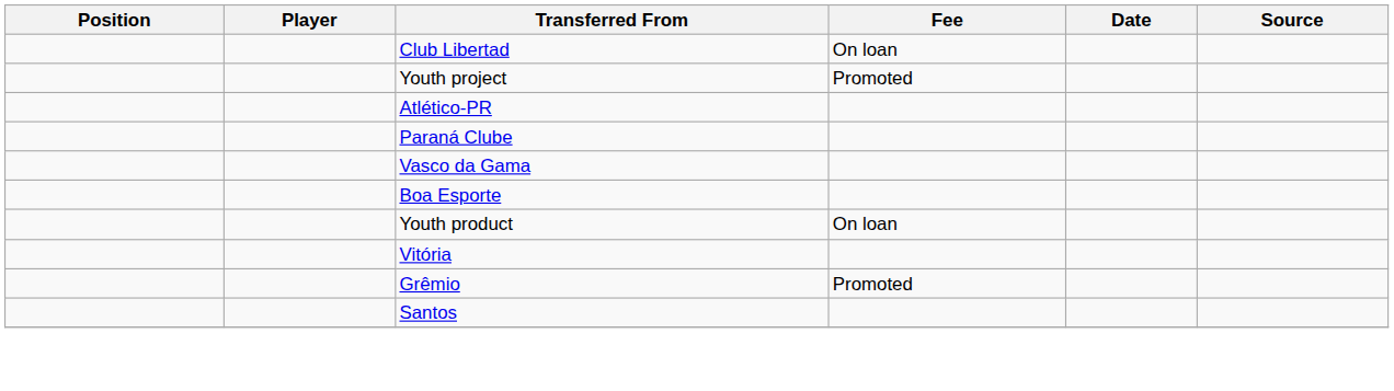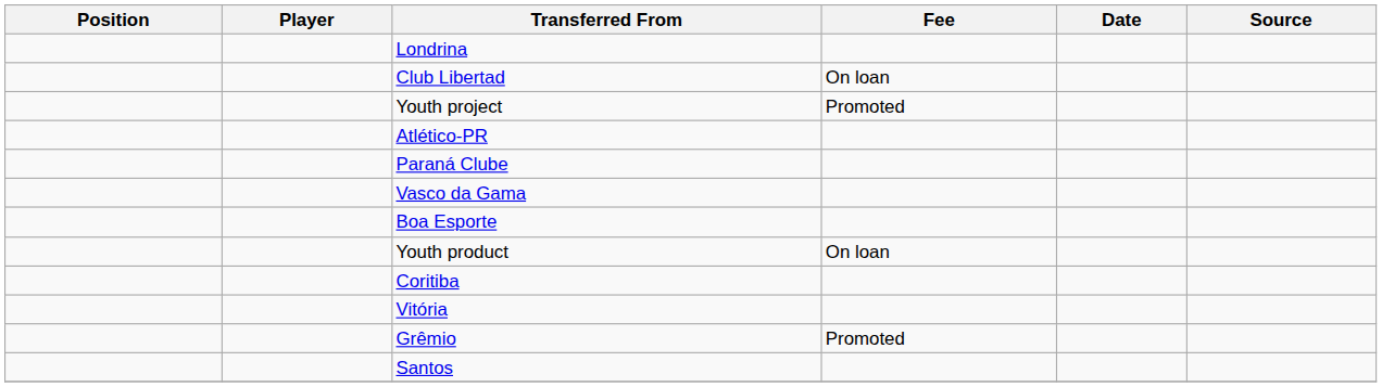+ row: Londrina
+ row: Coritiba
